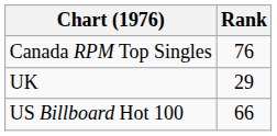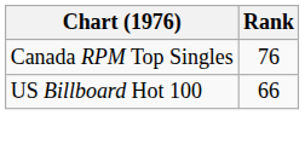- row: UK | 29
